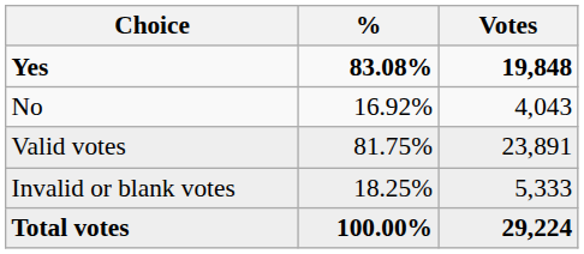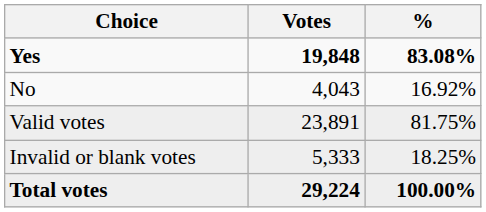columns swapped: Votes <-> %
